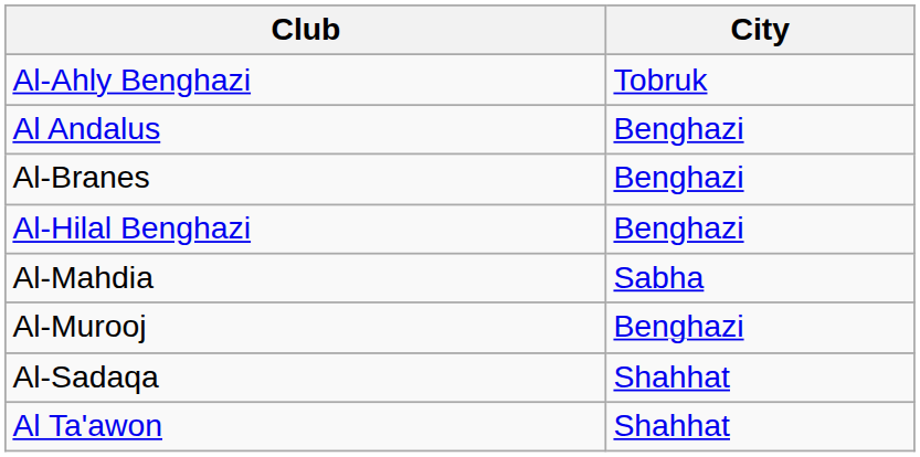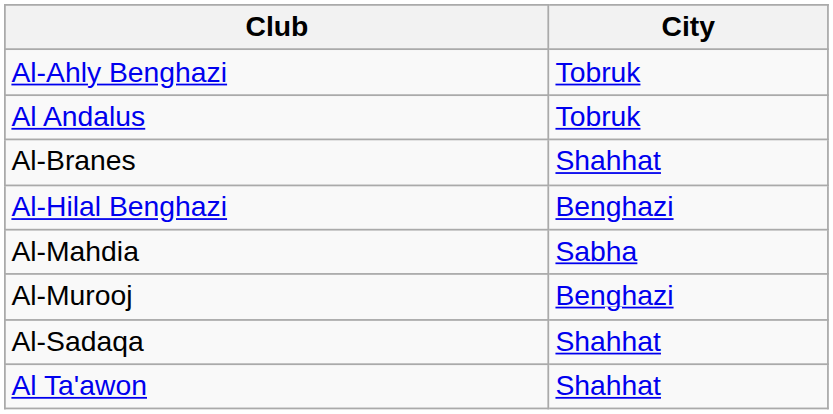Al Andalus | City: Benghazi -> Tobruk
Al-Branes | City: Benghazi -> Shahhat
